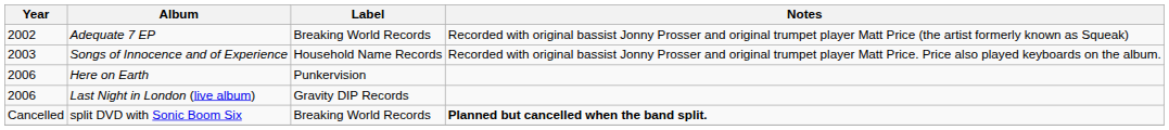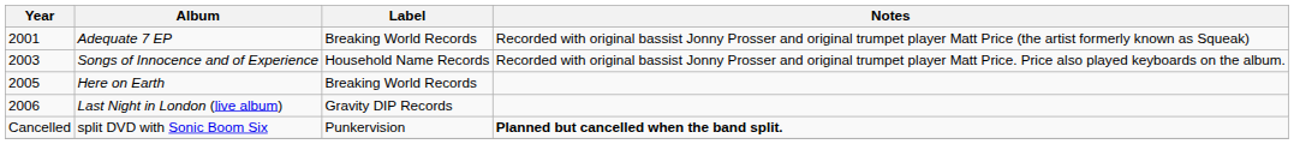Adequate 7 EP | Year: 2002 -> 2001
Here on Earth | Year: 2006 -> 2005
Here on Earth | Label: Punkervision -> Breaking World Records
split DVD with Sonic Boom Six | Label: Breaking World Records -> Punkervision
